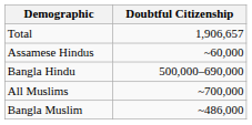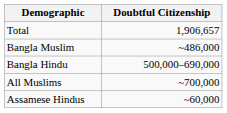rows swapped: Bangla Muslim <-> Assamese Hindus
